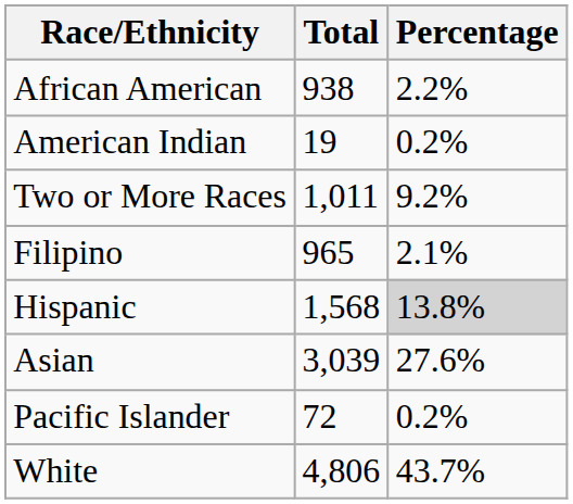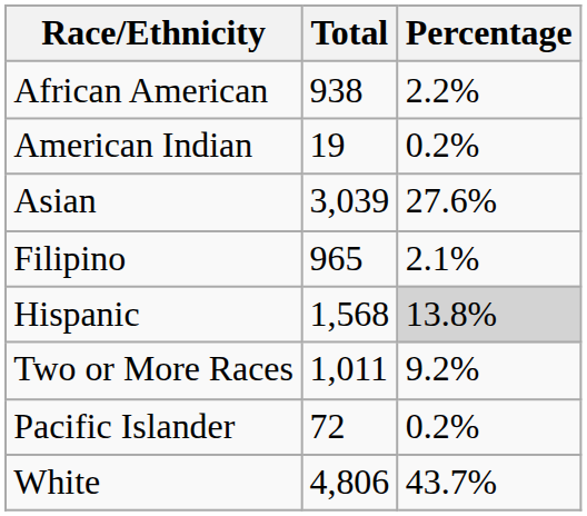rows swapped: Asian <-> Two or More Races
